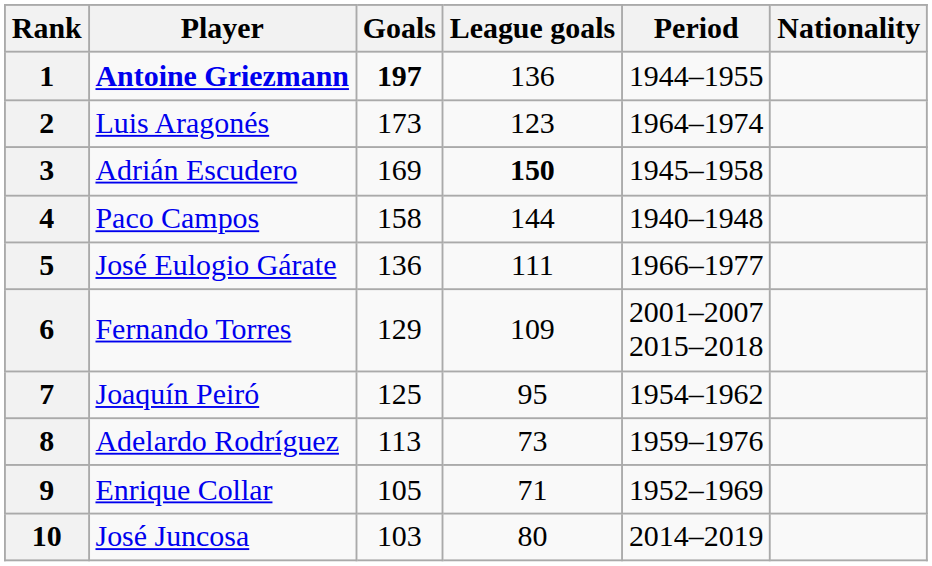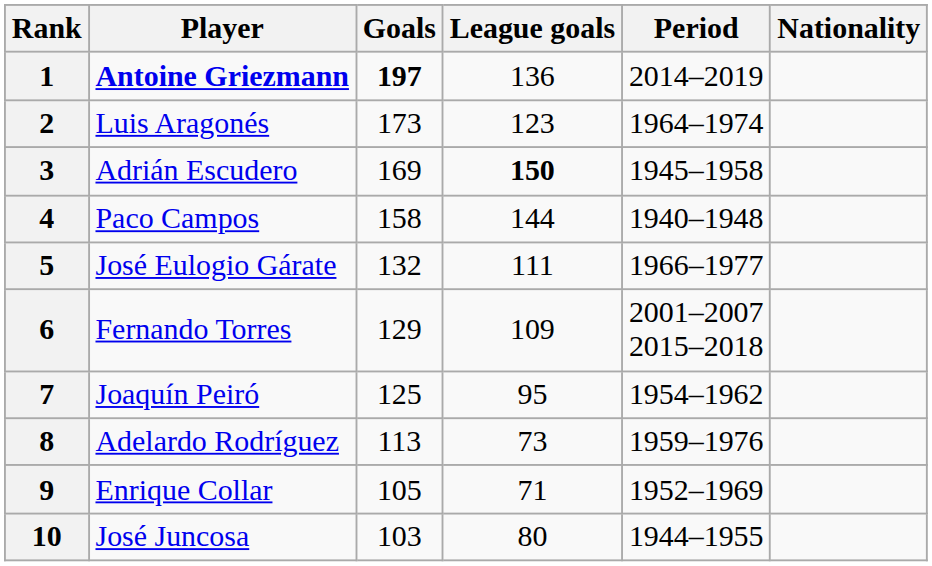1 | Period: 1944–1955 -> 2014–2019
5 | Goals: 136 -> 132
10 | Period: 2014–2019 -> 1944–1955
